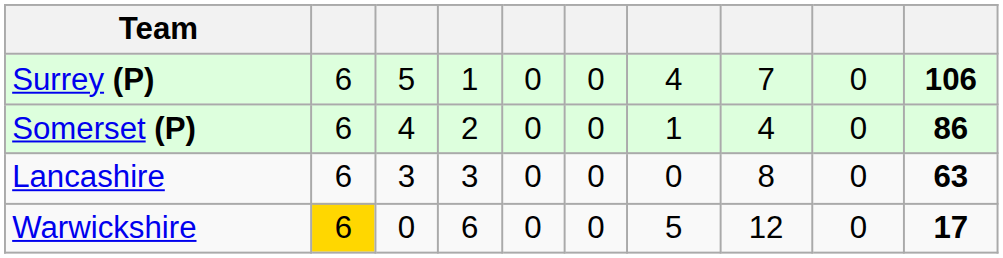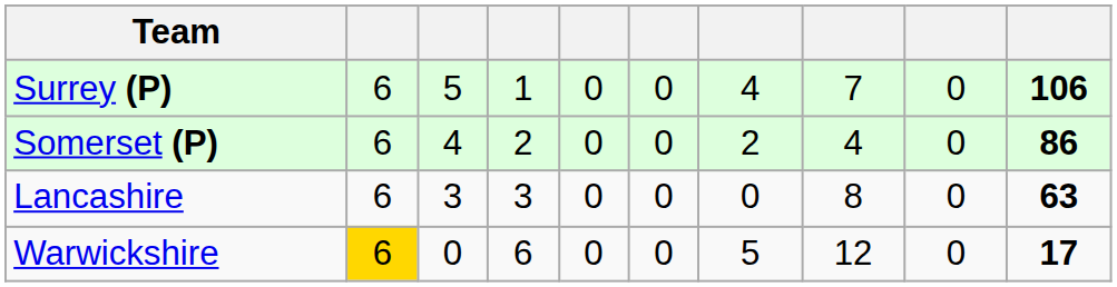Somerset (P) | column 7: 1 -> 2
